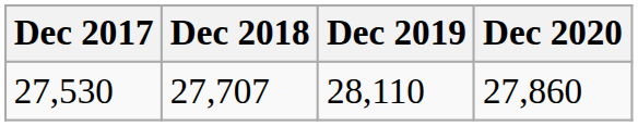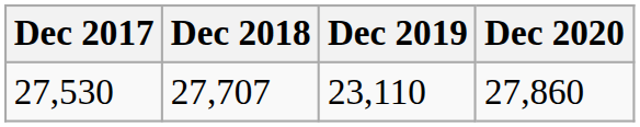27,530 | Dec 2019: 28,110 -> 23,110
